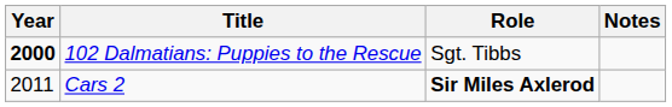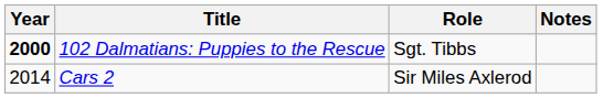Cars 2 | Year: 2011 -> 2014
Cars 2 | Role: bold -> normal
